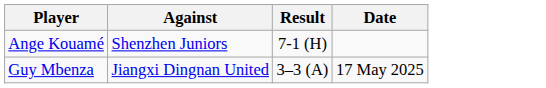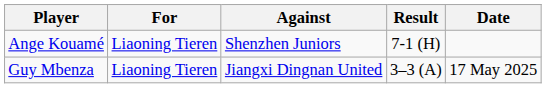+ column: For | Liaoning Tieren | Liaoning Tieren
